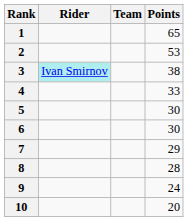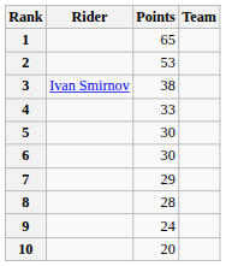columns swapped: Team <-> Points
3 | Rider: paleturquoise background -> no background
